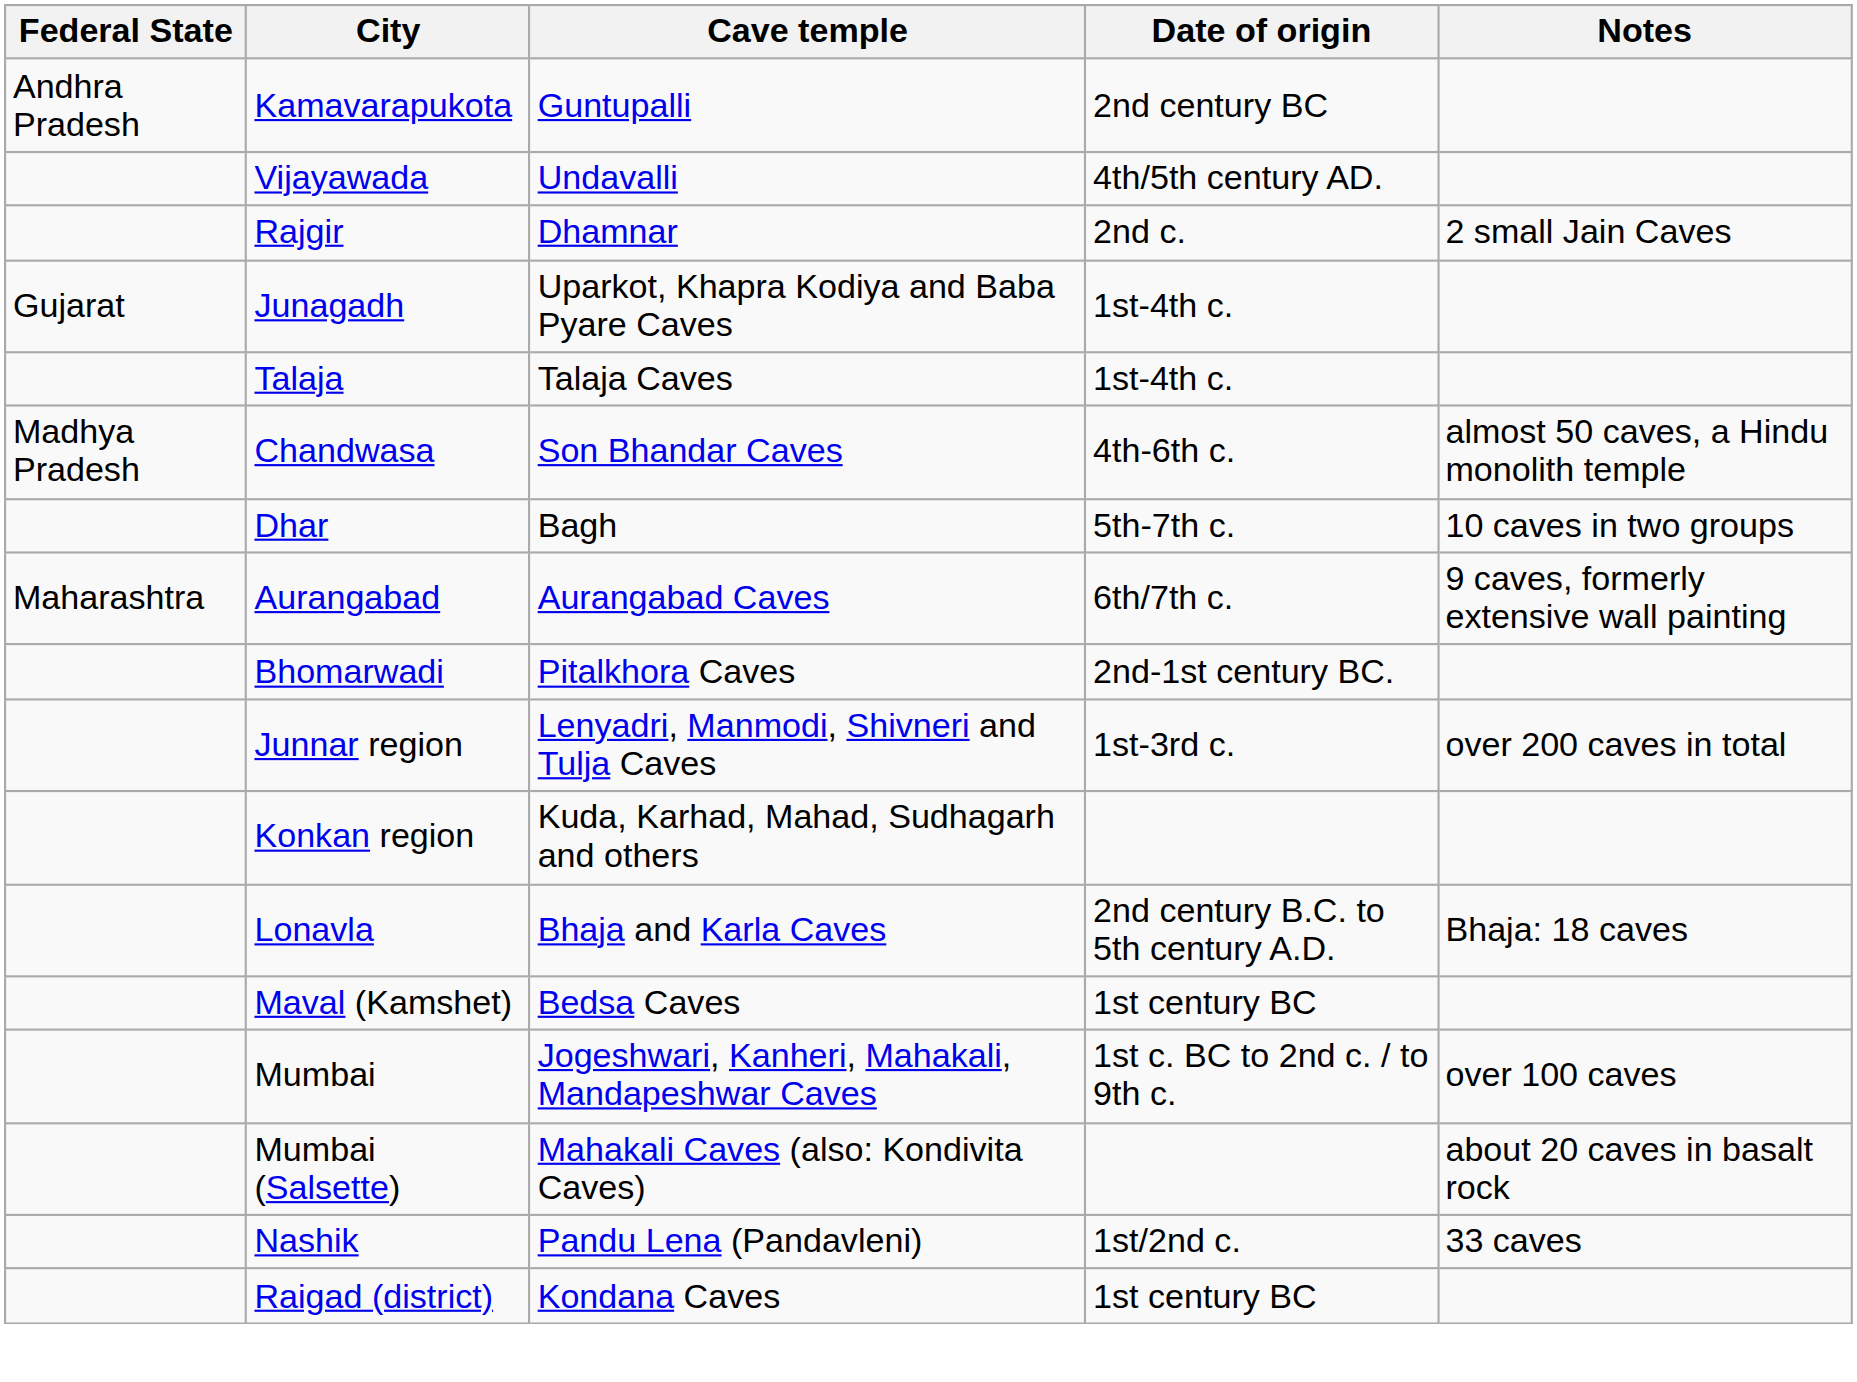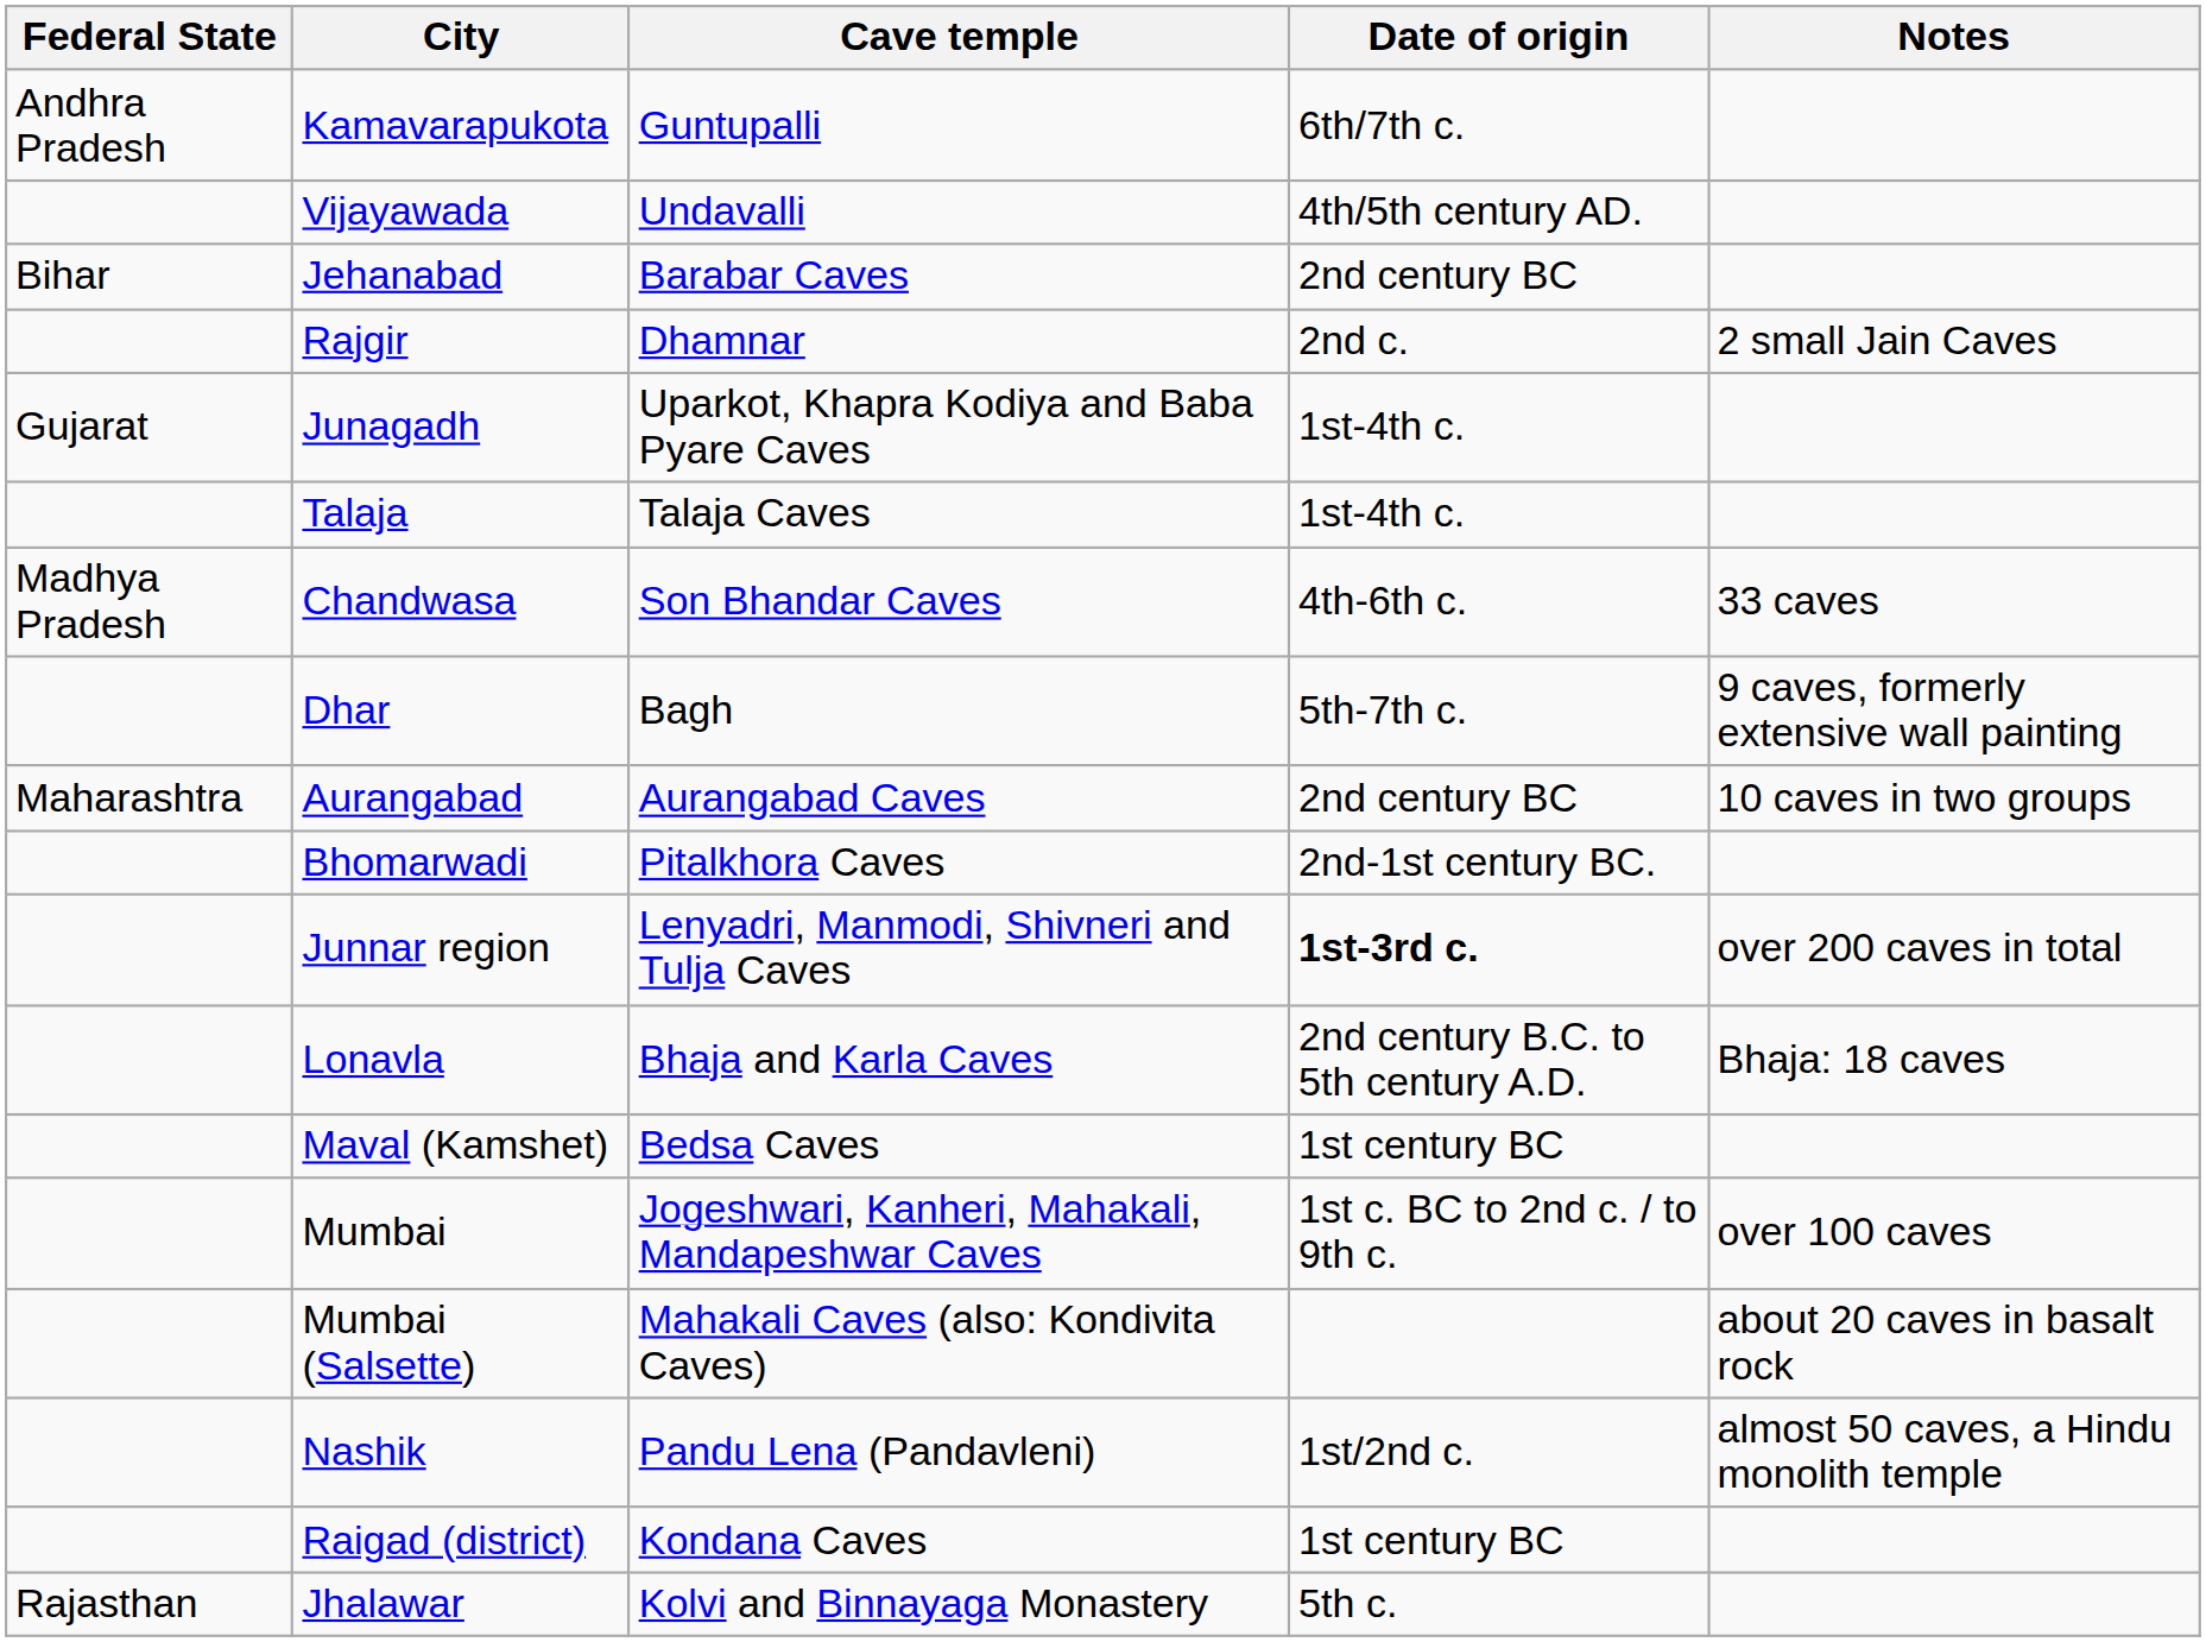Kamavarapukota | Date of origin: 2nd century BC -> 6th/7th c.
+ row: Bihar | Jehanabad | Barabar Caves | 2nd century BC
Chandwasa | Notes: almost 50 caves, a Hindu monolith temple -> 33 caves
Dhar | Notes: 10 caves in two groups -> 9 caves, formerly extensive wall painting
Aurangabad | Date of origin: 6th/7th c. -> 2nd century BC
Aurangabad | Notes: 9 caves, formerly extensive wall painting -> 10 caves in two groups
Junnar region | Date of origin: normal -> bold
- row: Konkan region | Kuda, Karhad, Mahad, Sudhagarh and others
Nashik | Notes: 33 caves -> almost 50 caves, a Hindu monolith temple
+ row: Rajasthan | Jhalawar | Kolvi and Binnayaga Monastery | 5th c.
